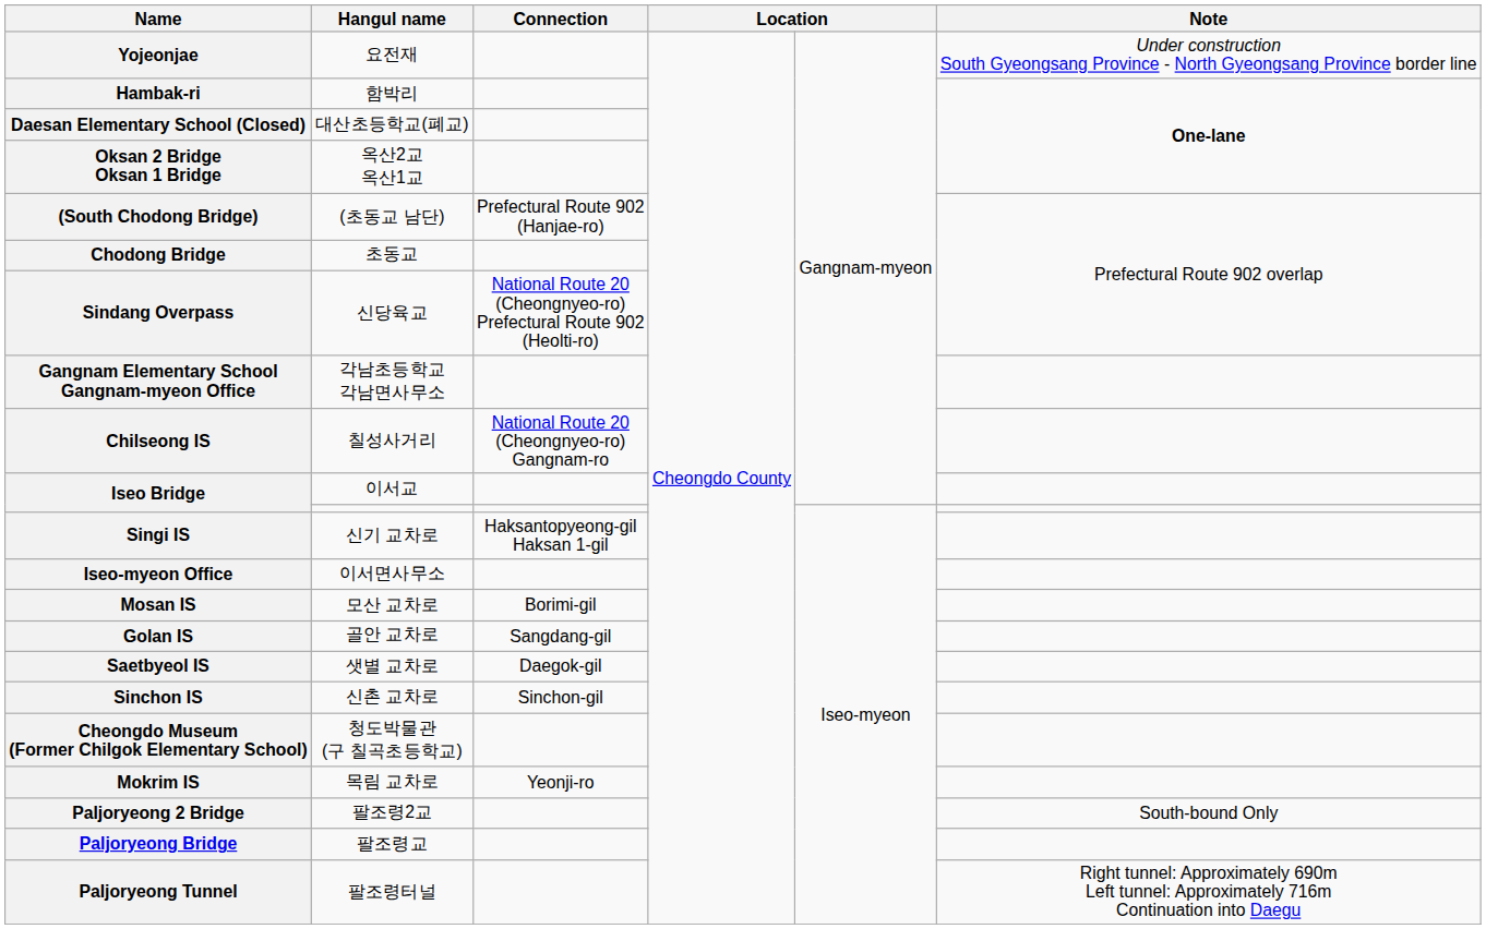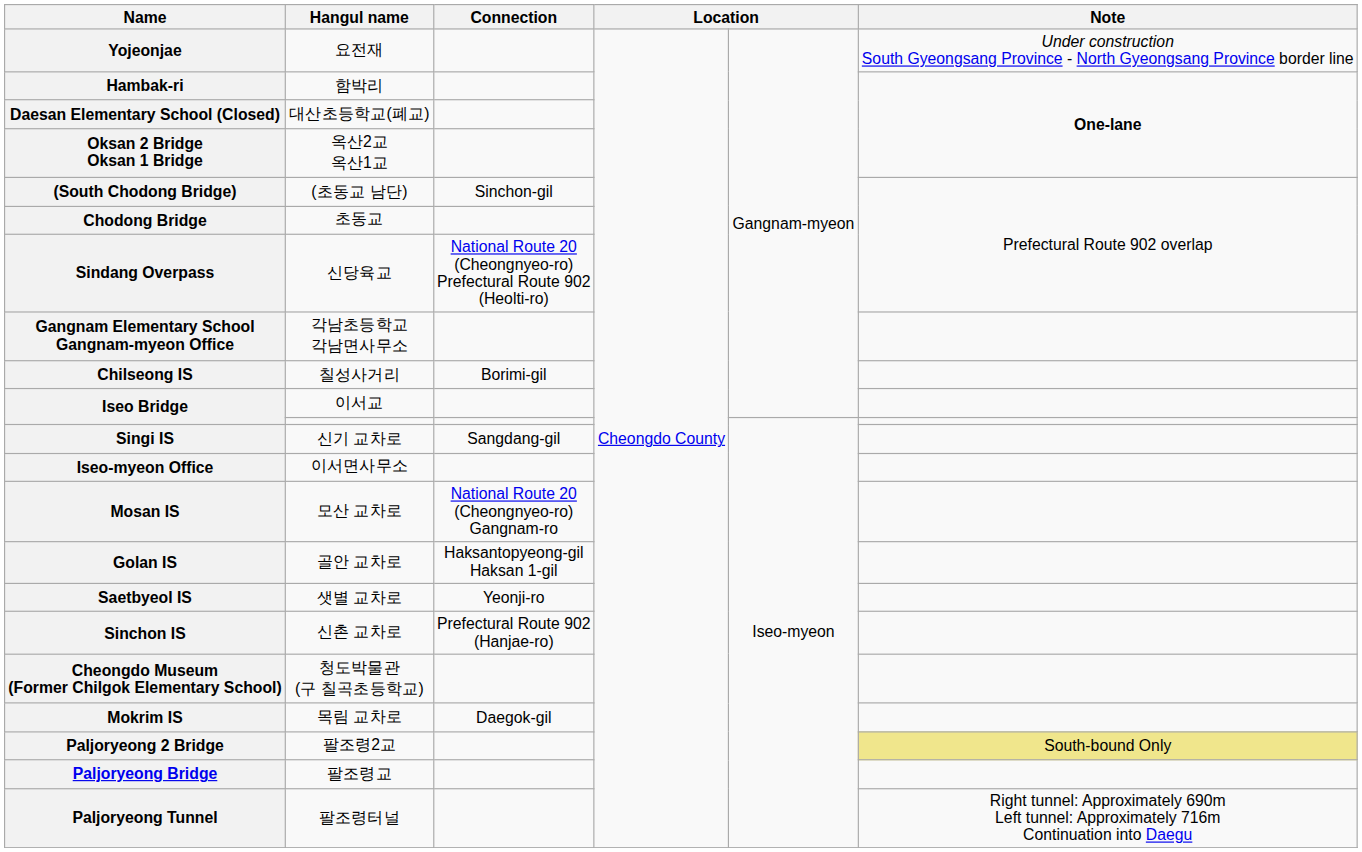(South Chodong Bridge) | Connection: Prefectural Route 902 (Hanjae-ro) -> Sinchon-gil
Chilseong IS | Connection: National Route 20 (Cheongnyeo-ro) Gangnam-ro -> Borimi-gil
Singi IS | Connection: Haksantopyeong-gil Haksan 1-gil -> Sangdang-gil
Mosan IS | Connection: Borimi-gil -> National Route 20 (Cheongnyeo-ro) Gangnam-ro
Golan IS | Connection: Sangdang-gil -> Haksantopyeong-gil Haksan 1-gil
Saetbyeol IS | Connection: Daegok-gil -> Yeonji-ro
Sinchon IS | Connection: Sinchon-gil -> Prefectural Route 902 (Hanjae-ro)
Mokrim IS | Connection: Yeonji-ro -> Daegok-gil
Paljoryeong 2 Bridge | Note: no background -> khaki background
